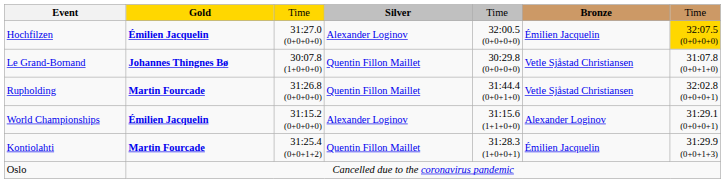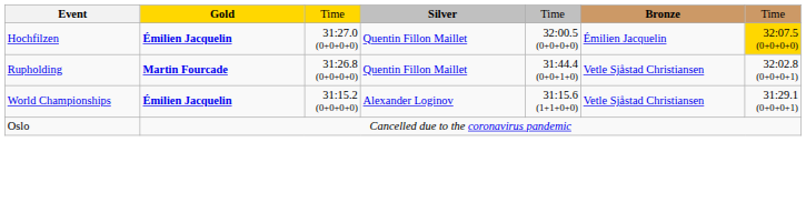Hochfilzen | Silver: Alexander Loginov -> Quentin Fillon Maillet
- row: Le Grand-Bornand | Johannes Thingnes Bø | 30:07.8 (1+0+0+0) | Quentin Fillon Maillet | 30:29.8 (0+0+0+0) | Vetle Sjåstad Christiansen | 31:07.8 (0+0+1+0)
World Championships | Bronze: Alexander Loginov -> Vetle Sjåstad Christiansen
- row: Kontiolahti | Martin Fourcade | 31:25.4 (0+0+1+2) | Quentin Fillon Maillet | 31:28.3 (1+0+0+1) | Émilien Jacquelin | 31:29.9 (0+0+1+3)
